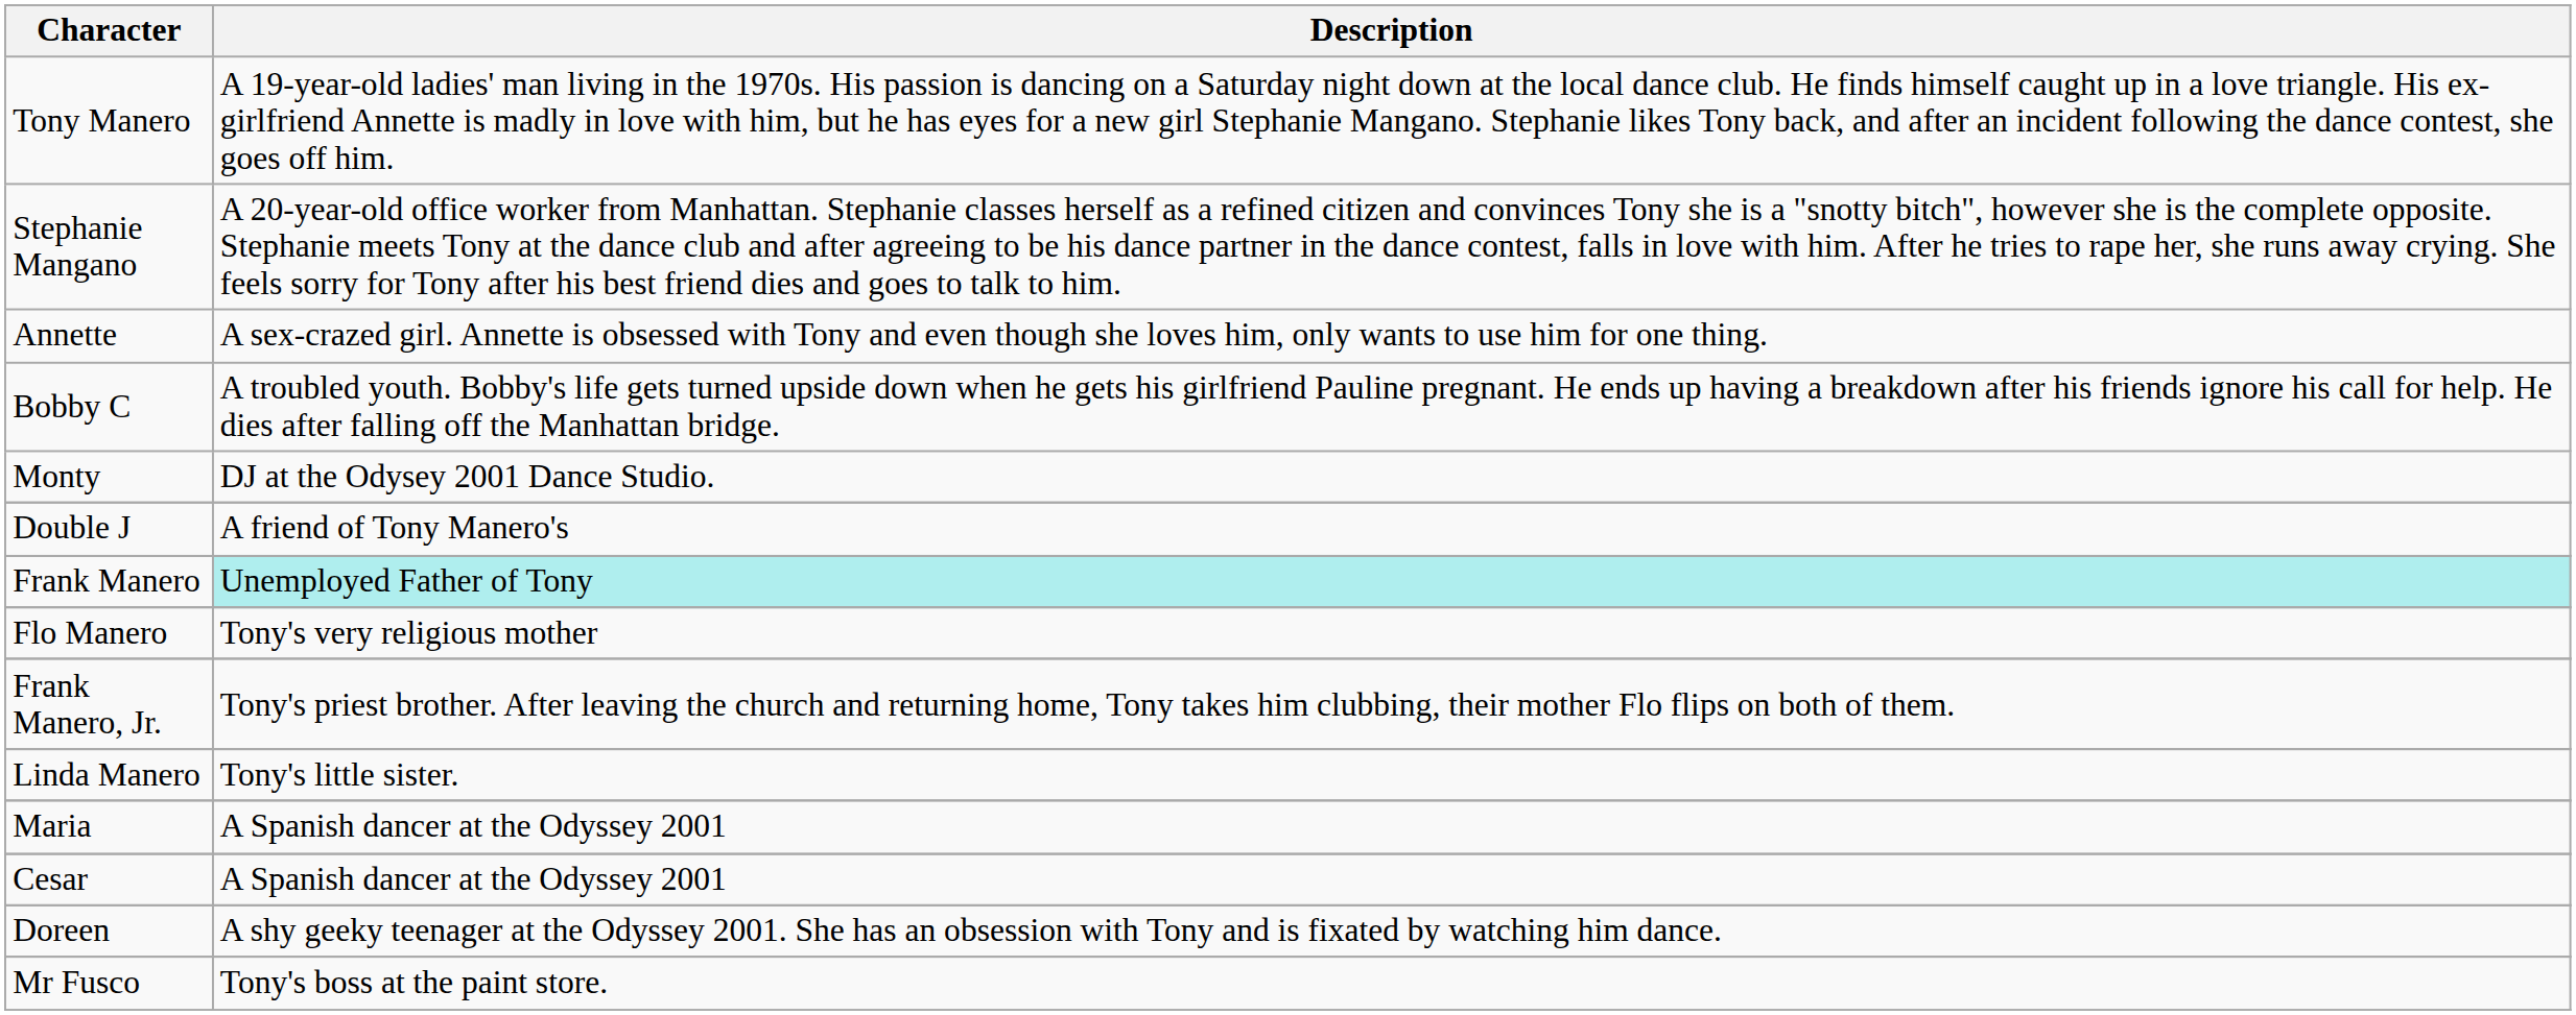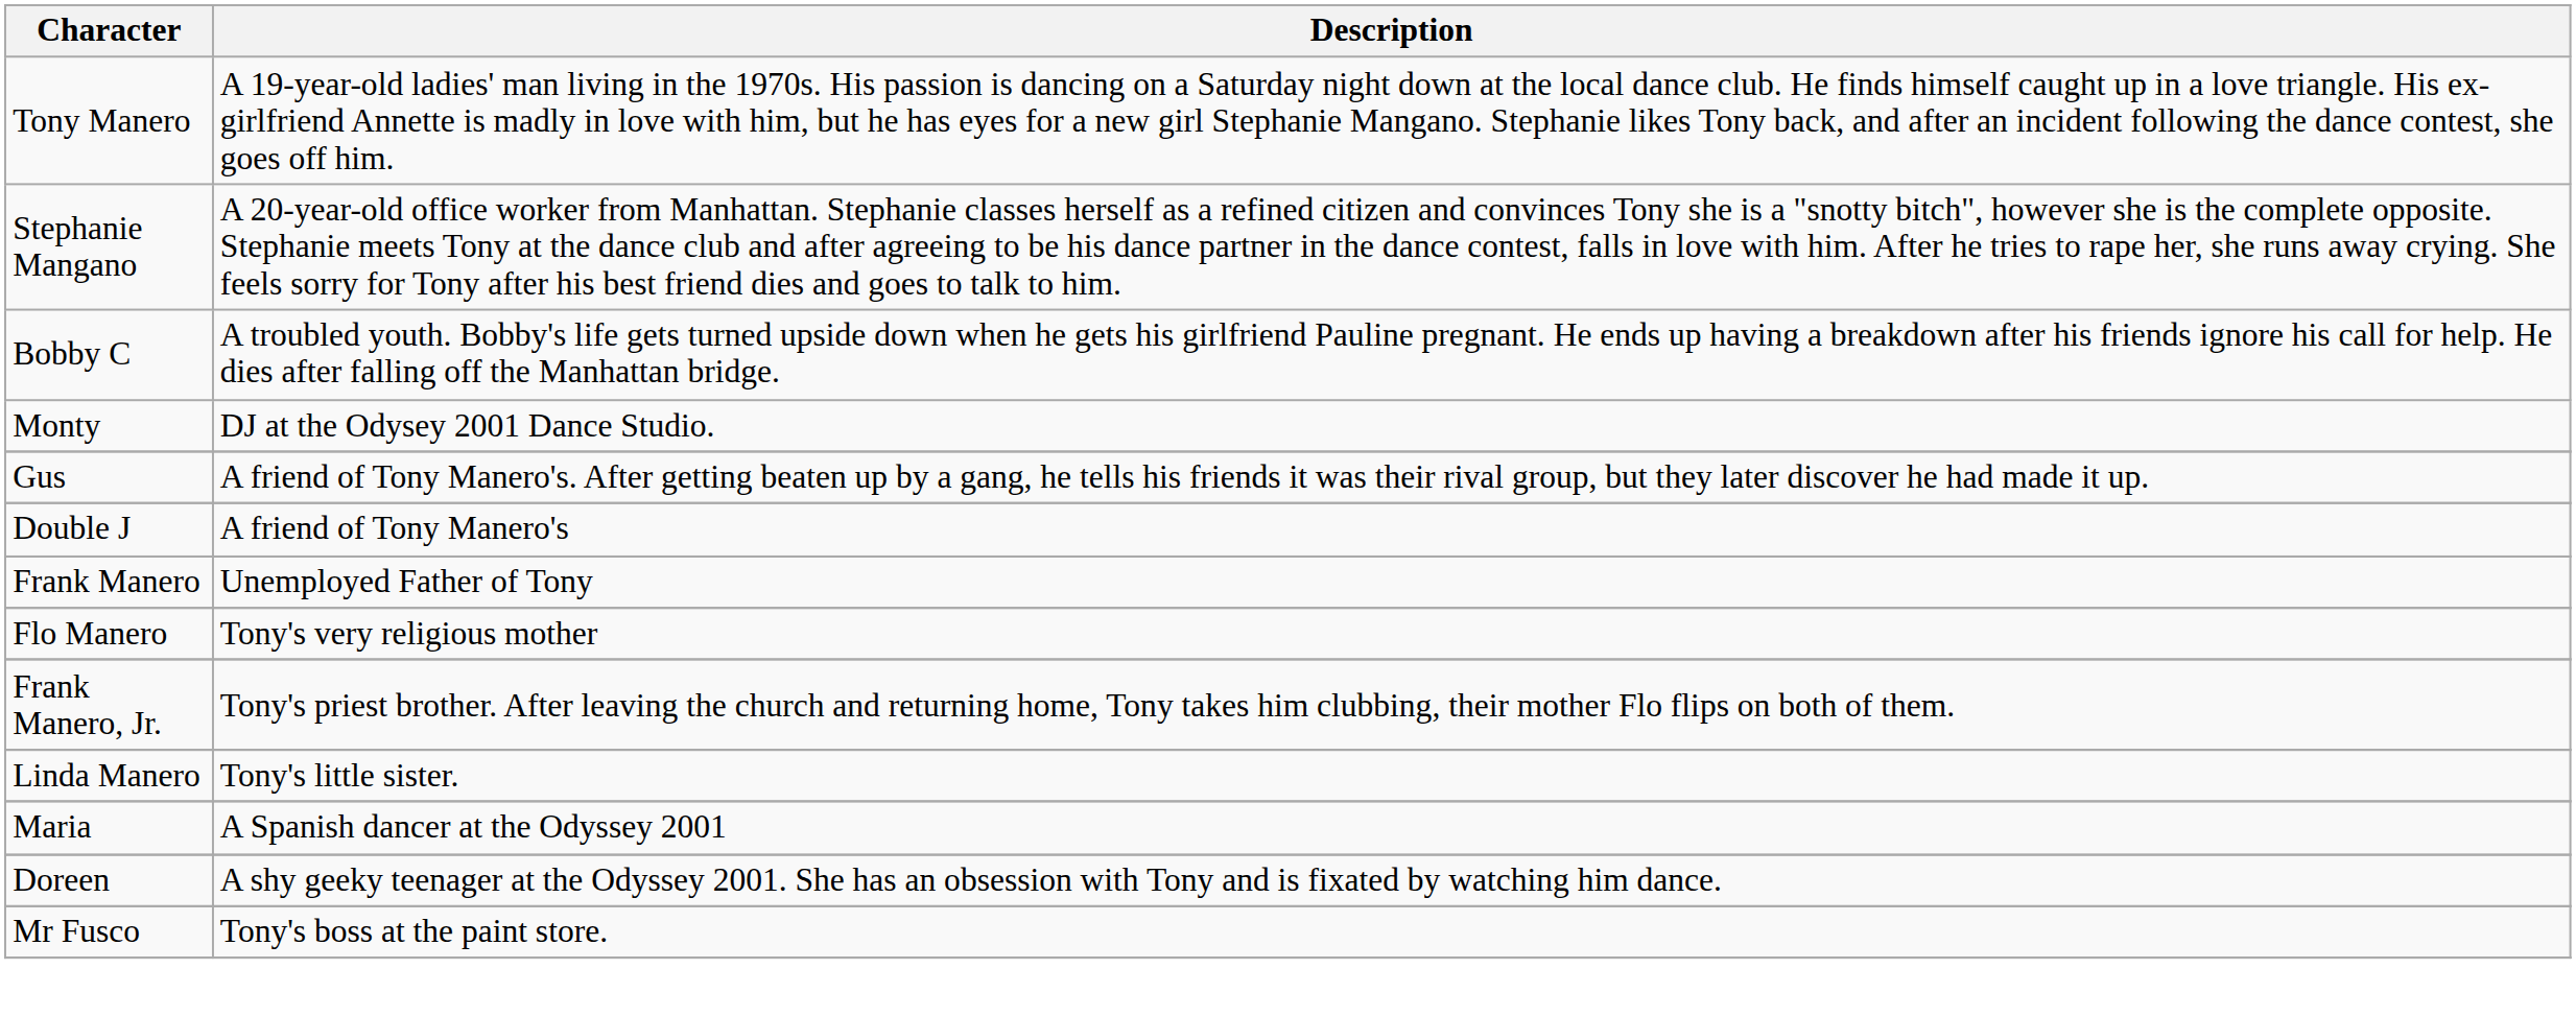- row: Annette | A sex-crazed girl. Annette is obsessed with Tony and even though she loves him, only wants to use him for one thing.
+ row: Gus | A friend of Tony Manero's. After getting beaten up by a gang, he tells his friends it was their rival group, but they later discover he had made it up.
Frank Manero | Description: paleturquoise background -> no background
- row: Cesar | A Spanish dancer at the Odyssey 2001
